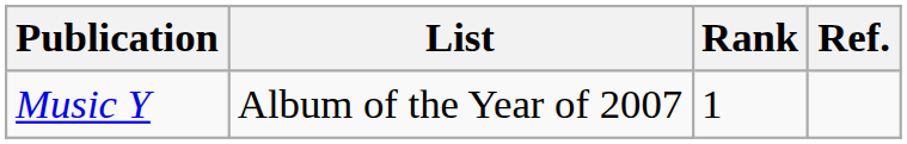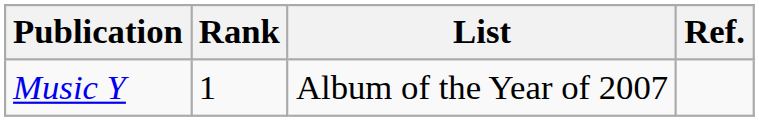columns swapped: List <-> Rank
